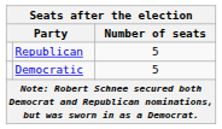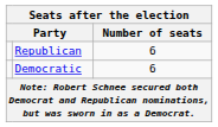Republican | Number of seats: 5 -> 6
Democratic | Number of seats: 5 -> 6
